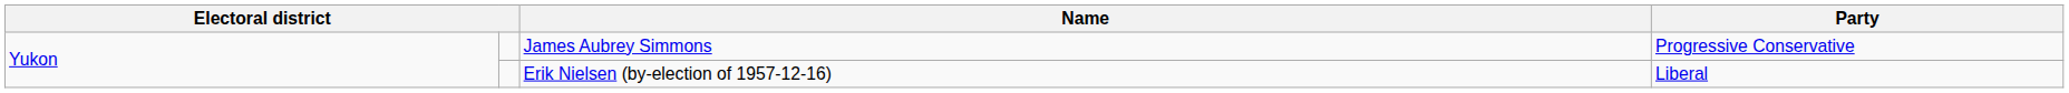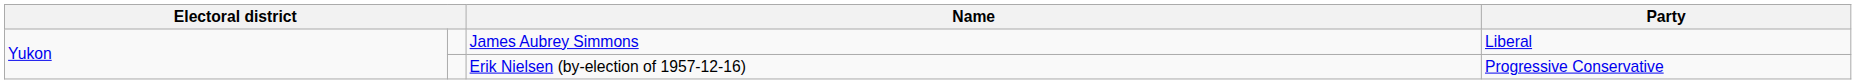James Aubrey Simmons | Party: Progressive Conservative -> Liberal
Erik Nielsen (by-election of 1957-12-16) | Party: Liberal -> Progressive Conservative
